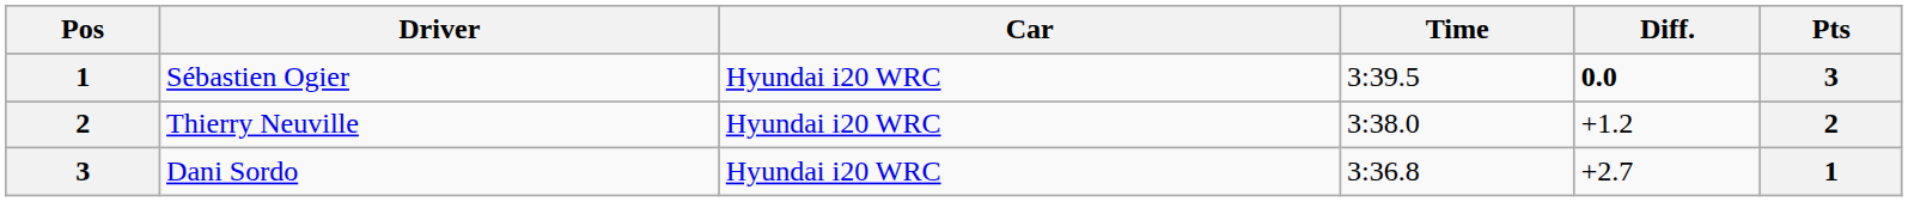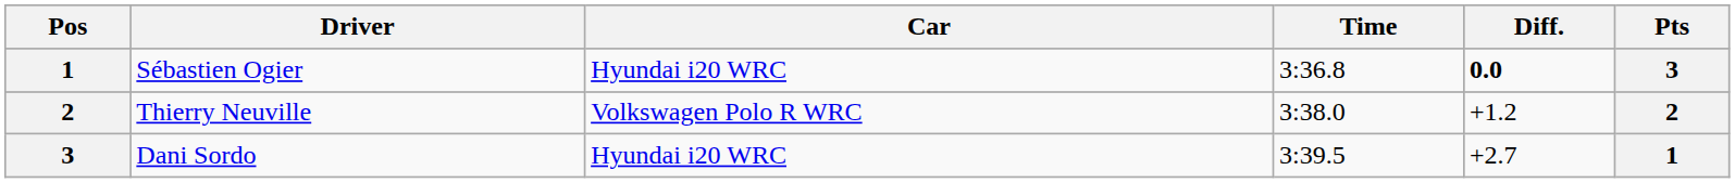Sébastien Ogier | Time: 3:39.5 -> 3:36.8
Thierry Neuville | Car: Hyundai i20 WRC -> Volkswagen Polo R WRC
Dani Sordo | Time: 3:36.8 -> 3:39.5
